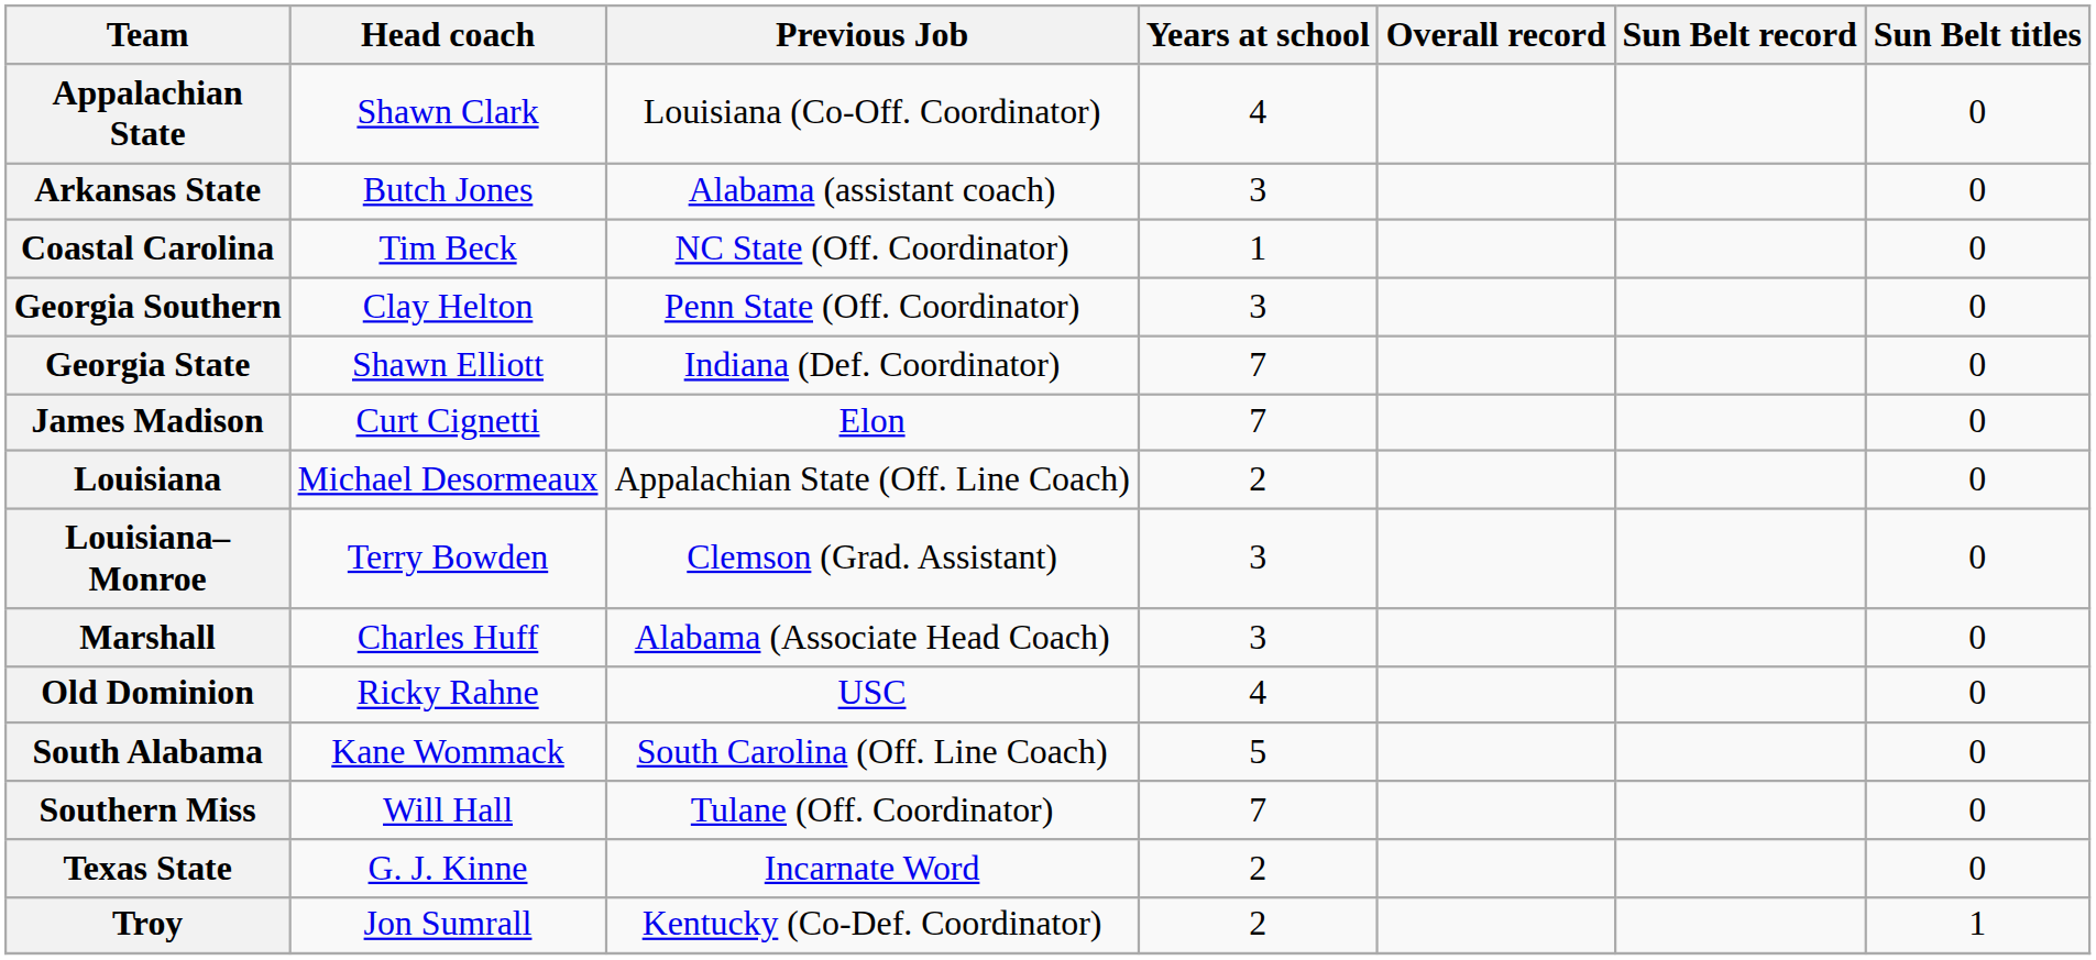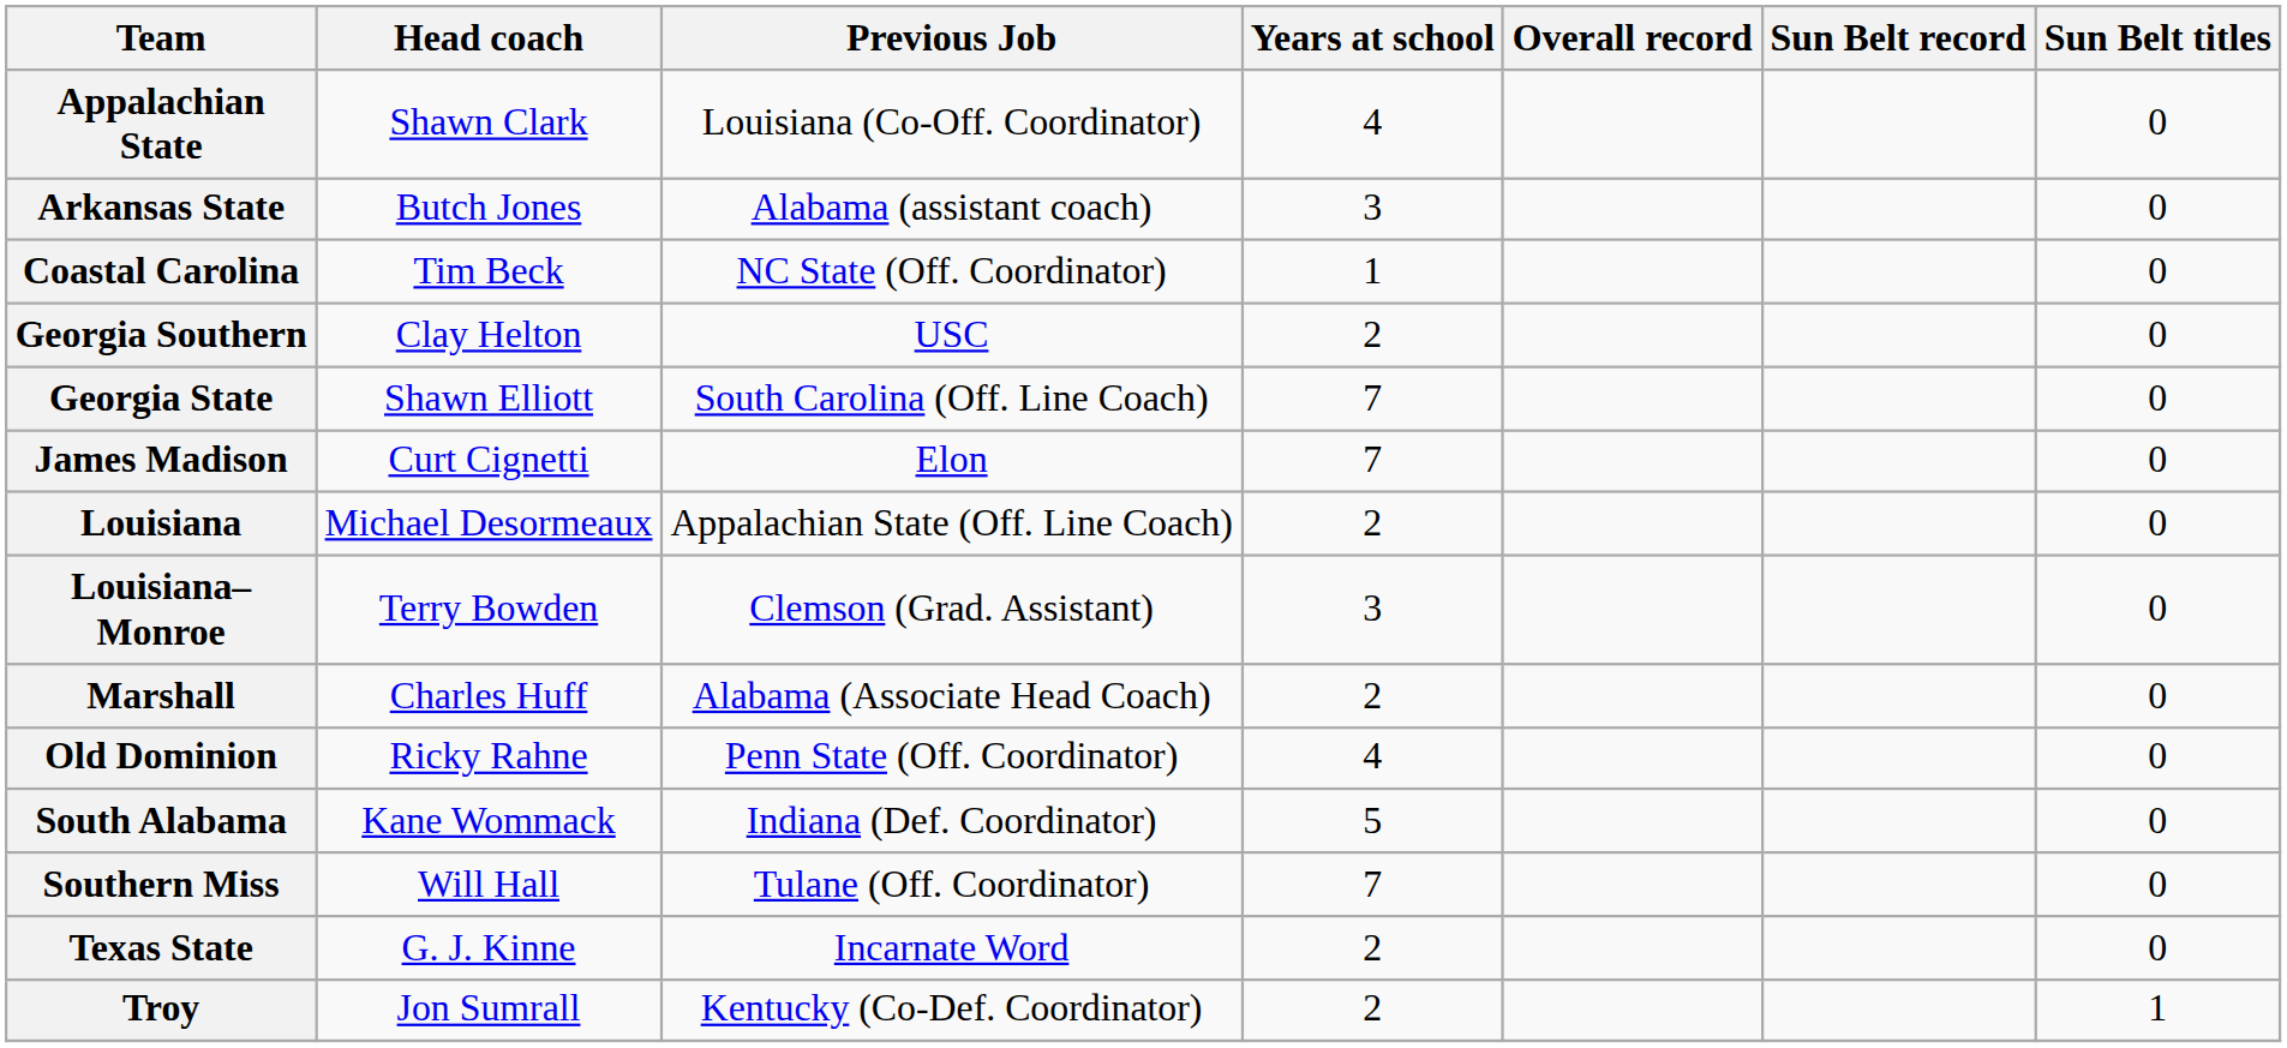Georgia Southern | Previous Job: Penn State (Off. Coordinator) -> USC
Georgia Southern | Years at school: 3 -> 2
Georgia State | Previous Job: Indiana (Def. Coordinator) -> South Carolina (Off. Line Coach)
Marshall | Years at school: 3 -> 2
Old Dominion | Previous Job: USC -> Penn State (Off. Coordinator)
South Alabama | Previous Job: South Carolina (Off. Line Coach) -> Indiana (Def. Coordinator)
